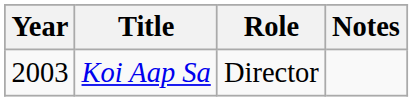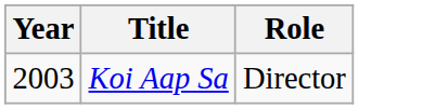- column: Notes
